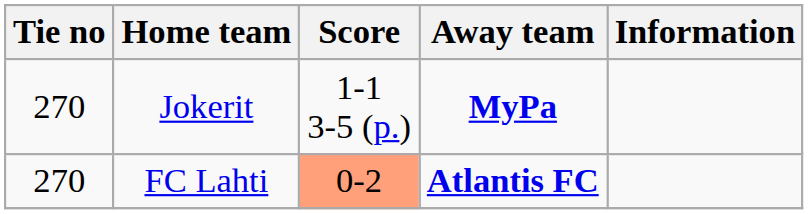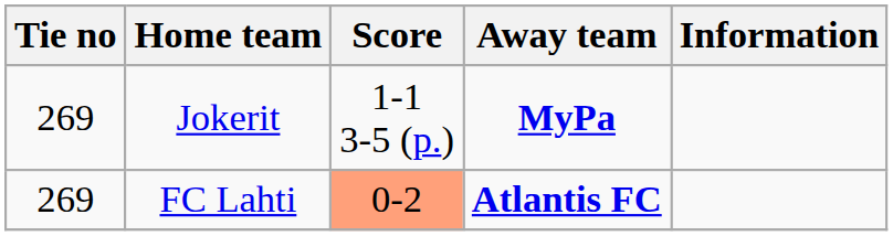Jokerit | Tie no: 270 -> 269
FC Lahti | Tie no: 270 -> 269
